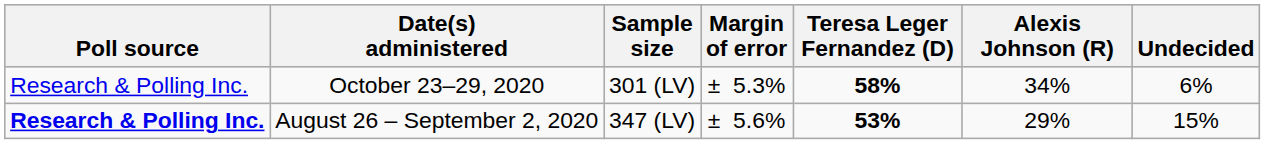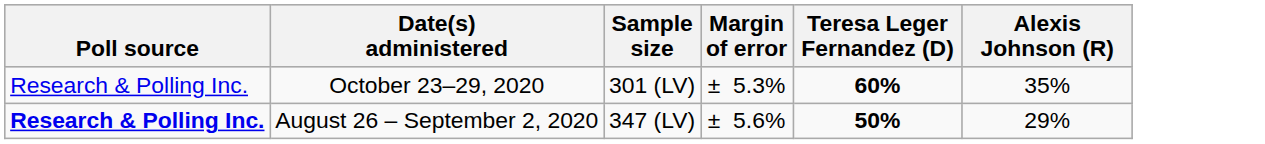- column: Undecided | 6% | 15%
October 23–29, 2020 | Teresa Leger Fernandez (D): 58% -> 60%
October 23–29, 2020 | Alexis Johnson (R): 34% -> 35%
August 26 – September 2, 2020 | Teresa Leger Fernandez (D): 53% -> 50%
